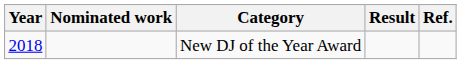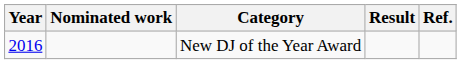New DJ of the Year Award | Year: 2018 -> 2016
